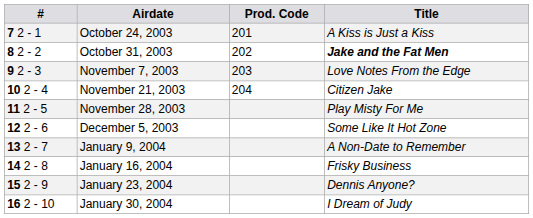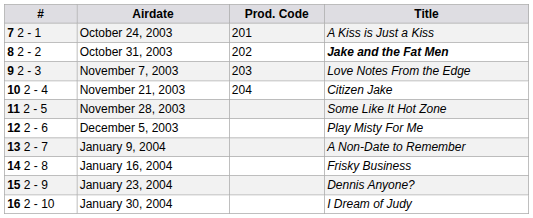November 28, 2003 | Title: Play Misty For Me -> Some Like It Hot Zone
December 5, 2003 | Title: Some Like It Hot Zone -> Play Misty For Me
